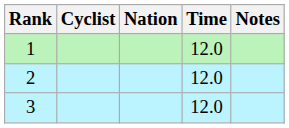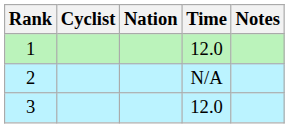2 | Time: 12.0 -> N/A
